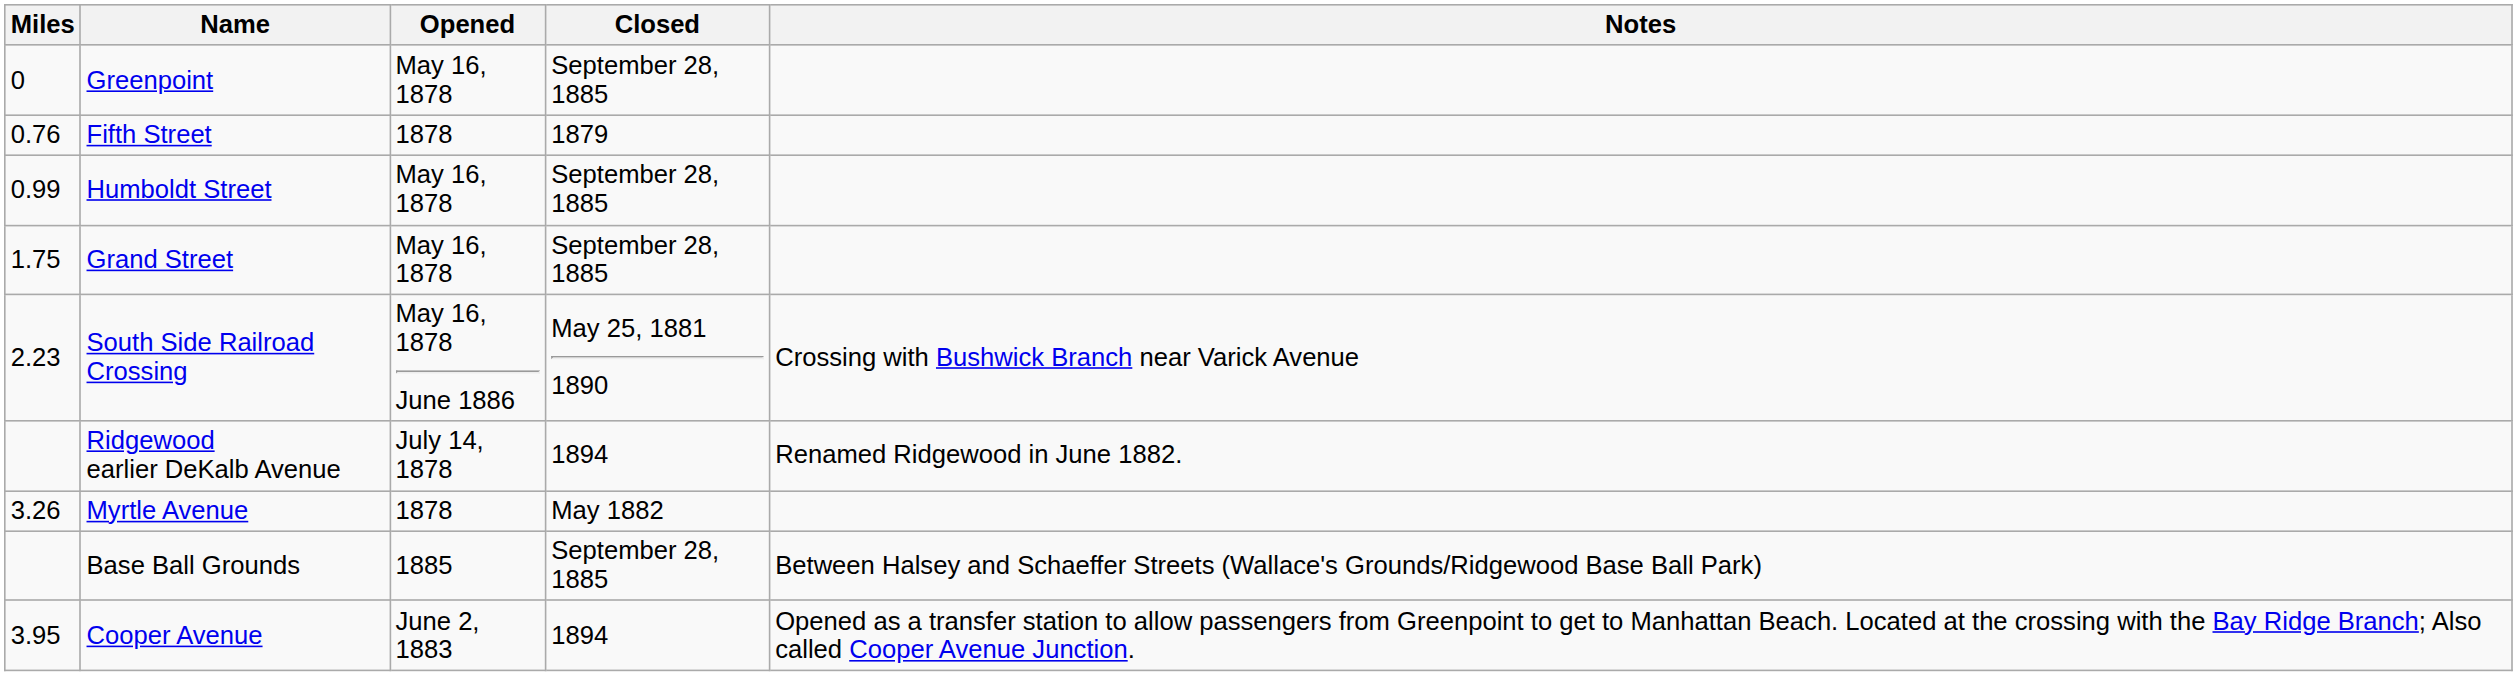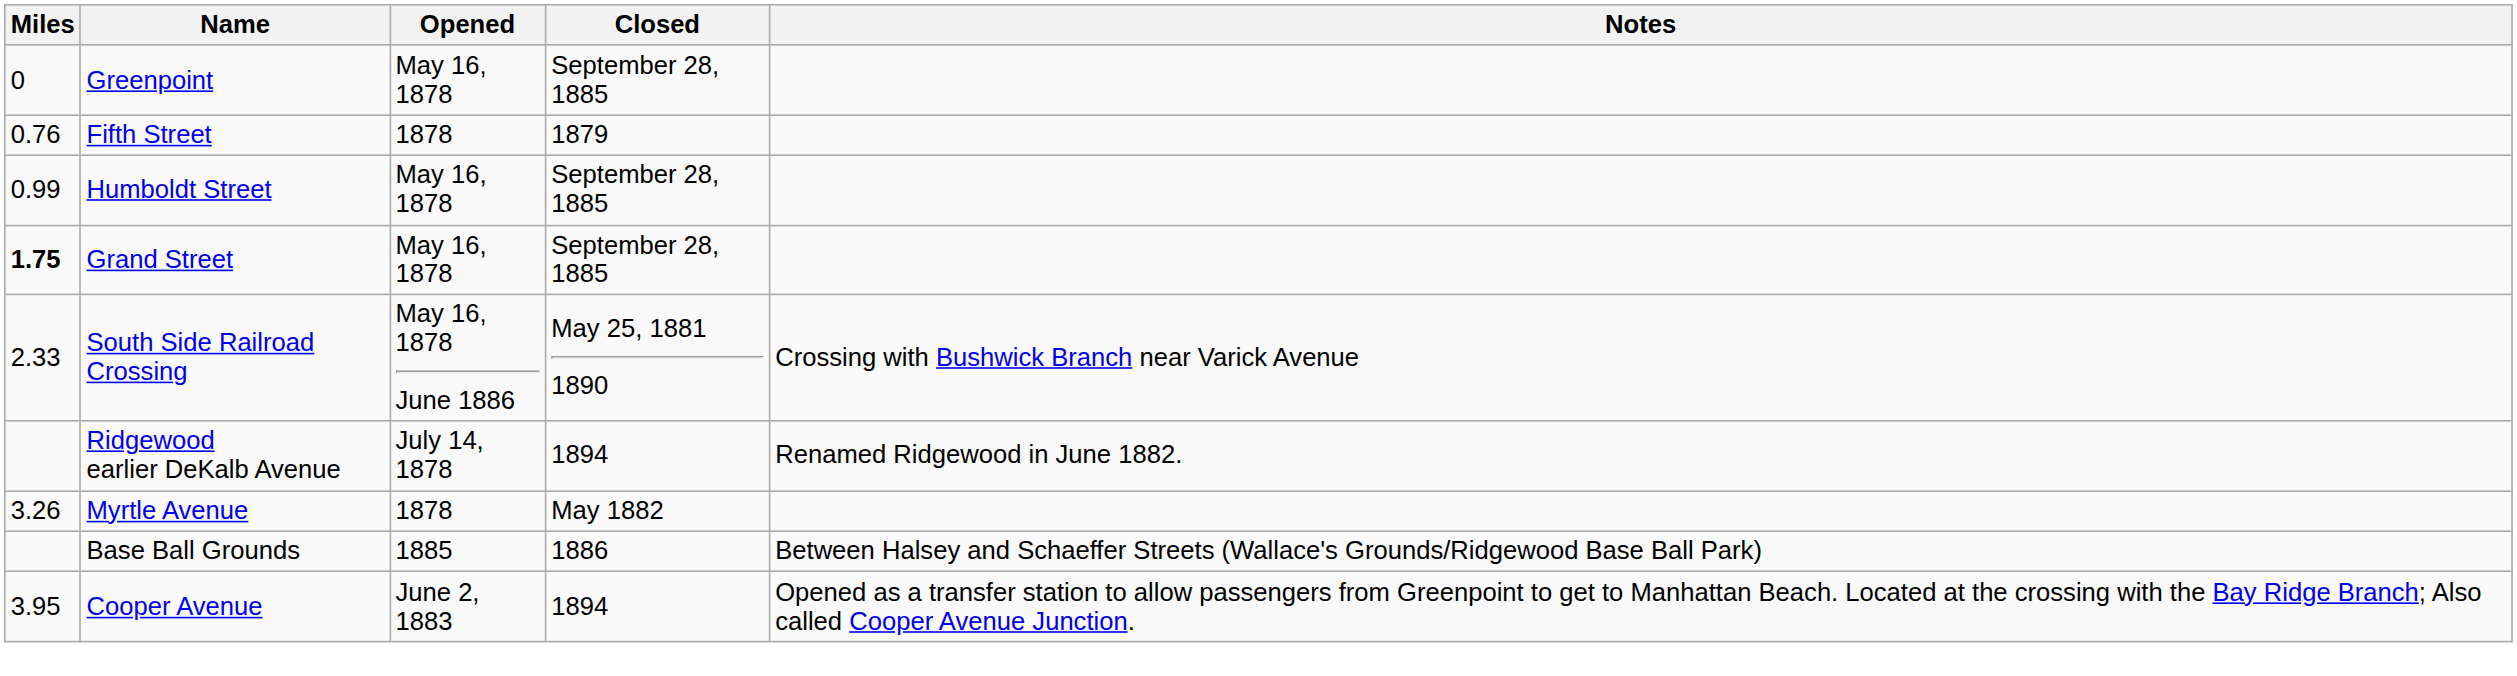Grand Street | Miles: normal -> bold
South Side Railroad Crossing | Miles: 2.23 -> 2.33
Base Ball Grounds | Closed: September 28, 1885 -> 1886
